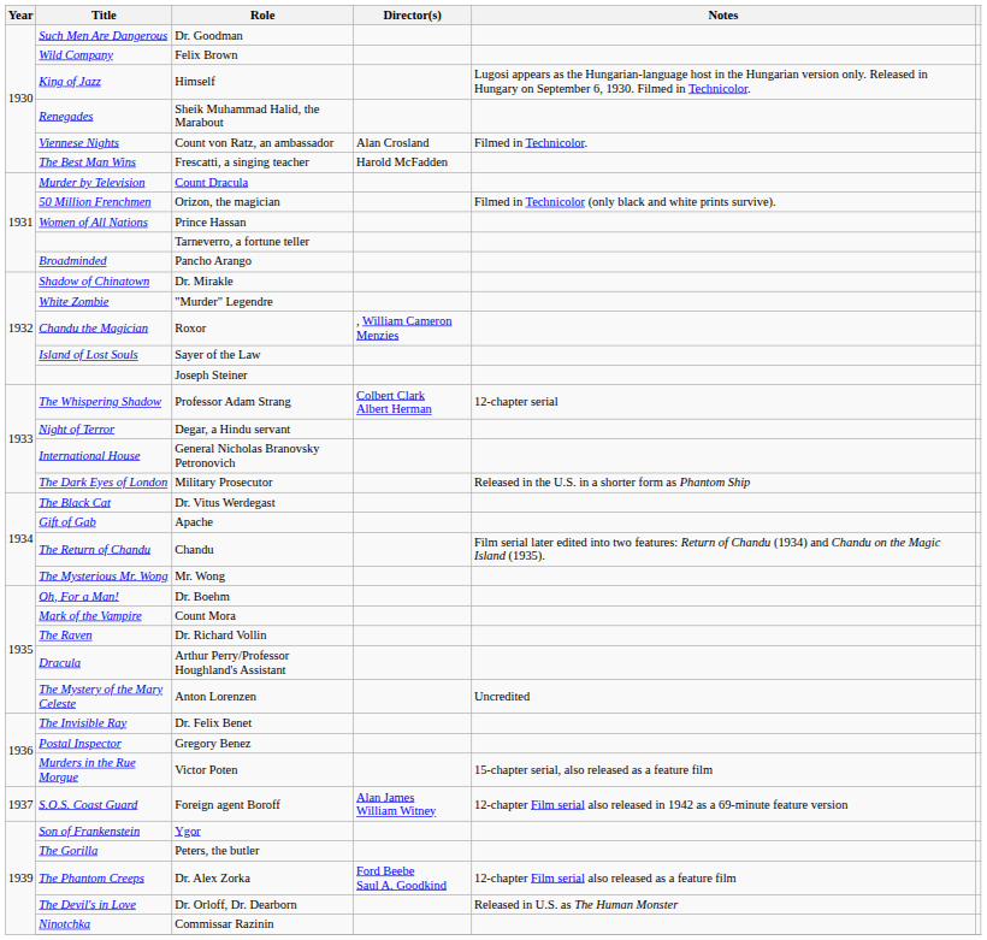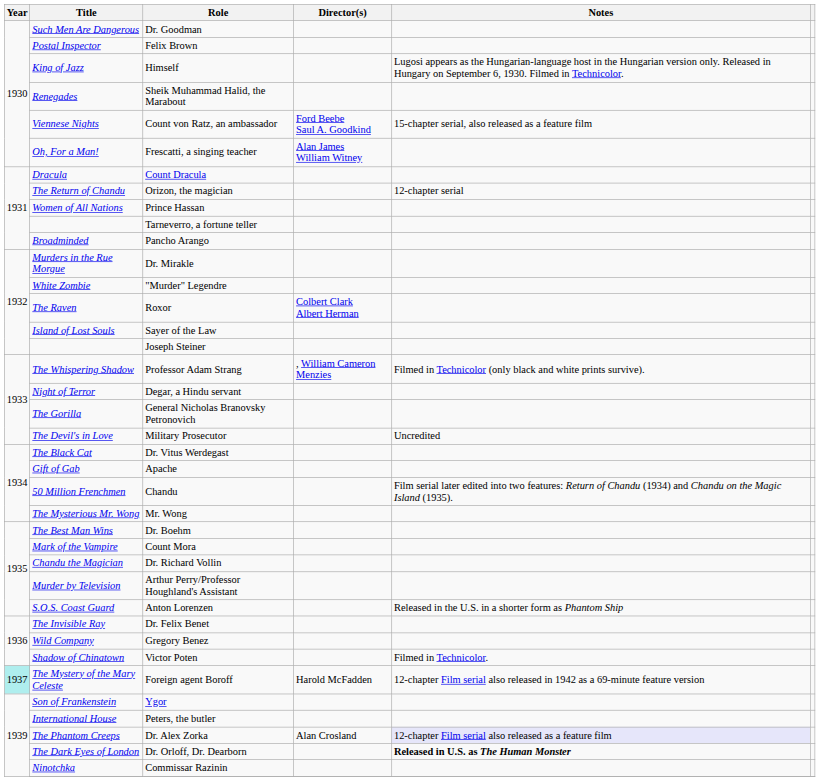Felix Brown | Title: Wild Company -> Postal Inspector
Count von Ratz, an ambassador | Director(s): Alan Crosland -> Ford Beebe Saul A. Goodkind
Count von Ratz, an ambassador | Notes: Filmed in Technicolor. -> 15-chapter serial, also released as a feature film
Frescatti, a singing teacher | Title: The Best Man Wins -> Oh, For a Man!
Frescatti, a singing teacher | Director(s): Harold McFadden -> Alan James William Witney
Count Dracula | Title: Murder by Television -> Dracula
Orizon, the magician | Title: 50 Million Frenchmen -> The Return of Chandu
Orizon, the magician | Notes: Filmed in Technicolor (only black and white prints survive). -> 12-chapter serial
Dr. Mirakle | Title: Shadow of Chinatown -> Murders in the Rue Morgue
Roxor | Title: Chandu the Magician -> The Raven
Roxor | Director(s): , William Cameron Menzies -> Colbert Clark Albert Herman
Professor Adam Strang | Director(s): Colbert Clark Albert Herman -> , William Cameron Menzies
Professor Adam Strang | Notes: 12-chapter serial -> Filmed in Technicolor (only black and white prints survive).
General Nicholas Branovsky Petronovich | Title: International House -> The Gorilla
Military Prosecutor | Title: The Dark Eyes of London -> The Devil's in Love
Military Prosecutor | Notes: Released in the U.S. in a shorter form as Phantom Ship -> Uncredited
Chandu | Title: The Return of Chandu -> 50 Million Frenchmen
Dr. Boehm | Title: Oh, For a Man! -> The Best Man Wins
Dr. Richard Vollin | Title: The Raven -> Chandu the Magician
Arthur Perry/Professor Houghland's Assistant | Title: Dracula -> Murder by Television
Anton Lorenzen | Title: The Mystery of the Mary Celeste -> S.O.S. Coast Guard
Anton Lorenzen | Notes: Uncredited -> Released in the U.S. in a shorter form as Phantom Ship
Gregory Benez | Title: Postal Inspector -> Wild Company
Victor Poten | Title: Murders in the Rue Morgue -> Shadow of Chinatown
Victor Poten | Notes: 15-chapter serial, also released as a feature film -> Filmed in Technicolor.
Foreign agent Boroff | Year: no background -> paleturquoise background
Foreign agent Boroff | Title: S.O.S. Coast Guard -> The Mystery of the Mary Celeste
Foreign agent Boroff | Director(s): Alan James William Witney -> Harold McFadden
Peters, the butler | Title: The Gorilla -> International House
Dr. Alex Zorka | Director(s): Ford Beebe Saul A. Goodkind -> Alan Crosland
Dr. Alex Zorka | Notes: no background -> lavender background
Dr. Orloff, Dr. Dearborn | Title: The Devil's in Love -> The Dark Eyes of London
Dr. Orloff, Dr. Dearborn | Notes: normal -> bold
